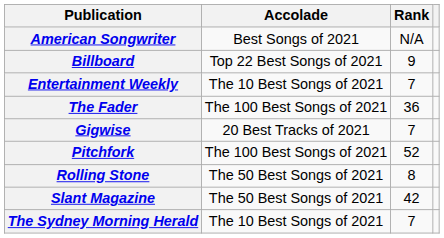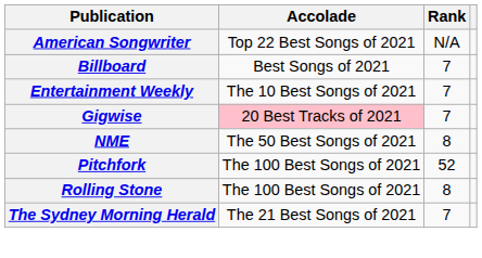American Songwriter | Accolade: Best Songs of 2021 -> Top 22 Best Songs of 2021
Billboard | Accolade: Top 22 Best Songs of 2021 -> Best Songs of 2021
Billboard | Rank: 9 -> 7
- row: The Fader | The 100 Best Songs of 2021 | 36
Gigwise | Accolade: no background -> pink background
+ row: NME | The 50 Best Songs of 2021 | 8
Rolling Stone | Accolade: The 50 Best Songs of 2021 -> The 100 Best Songs of 2021
- row: Slant Magazine | The 50 Best Songs of 2021 | 42
The Sydney Morning Herald | Accolade: The 10 Best Songs of 2021 -> The 21 Best Songs of 2021
